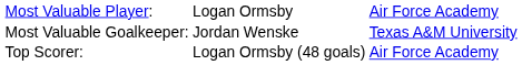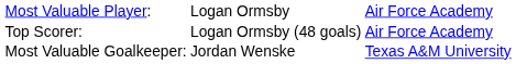rows swapped: Most Valuable Goalkeeper: <-> Top Scorer:
